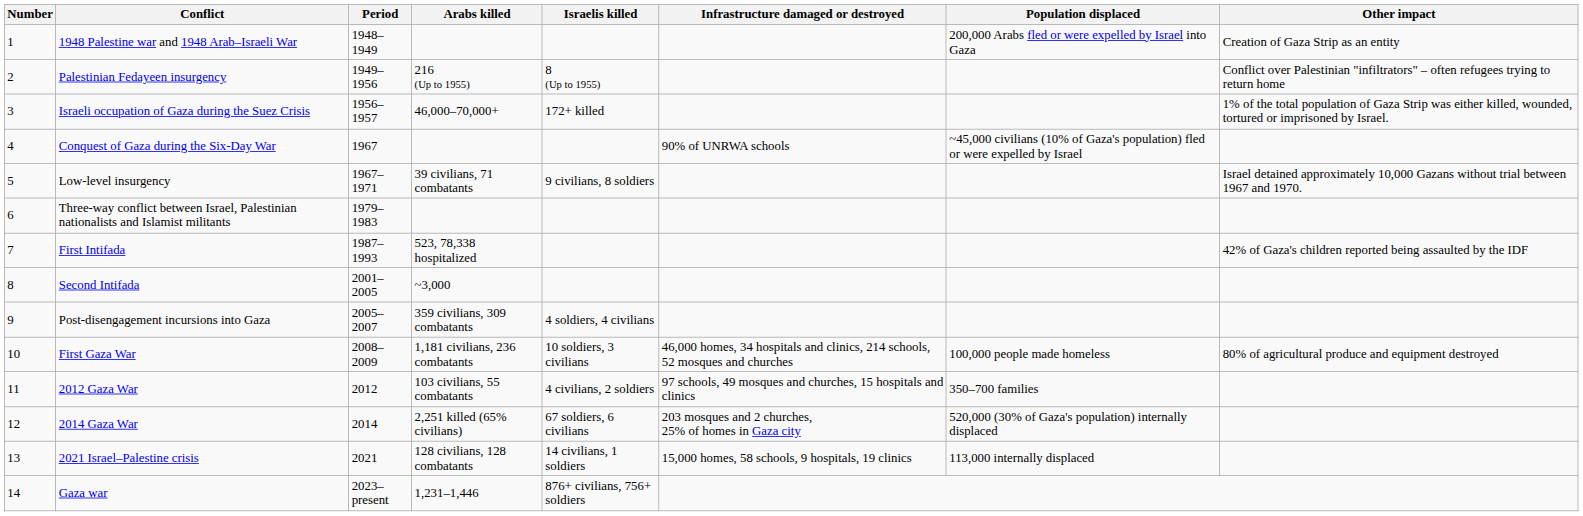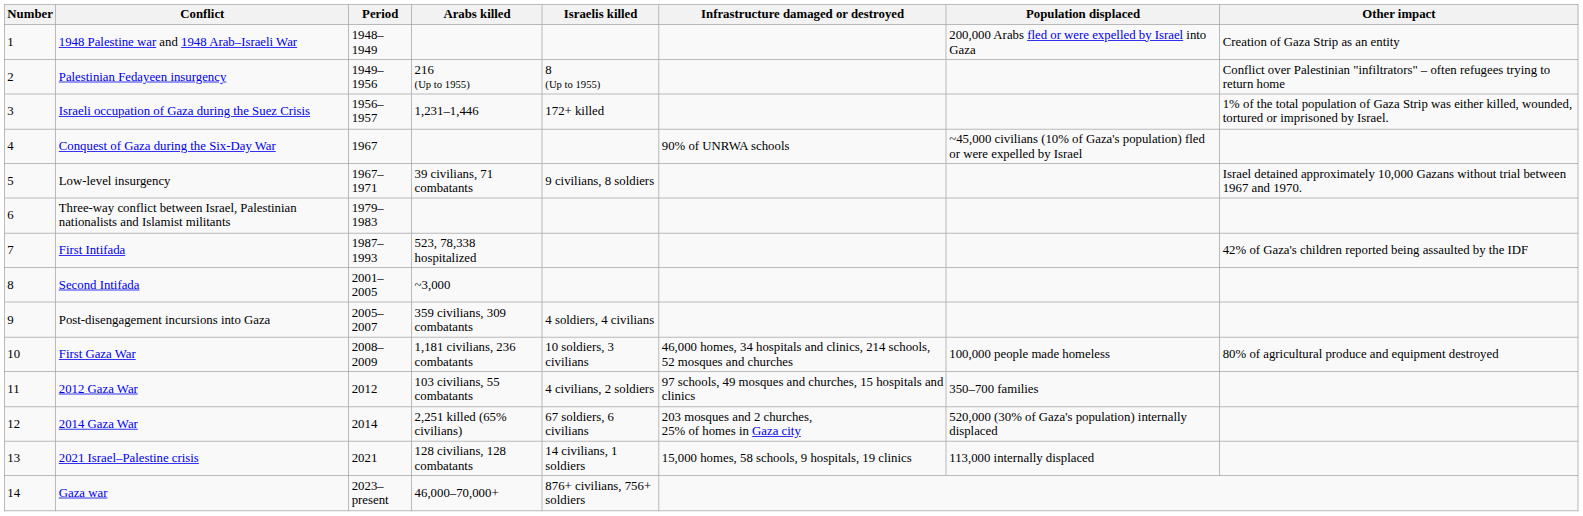Israeli occupation of Gaza during the Suez Crisis | Arabs killed: 46,000–70,000+ -> 1,231–1,446
Gaza war | Arabs killed: 1,231–1,446 -> 46,000–70,000+
